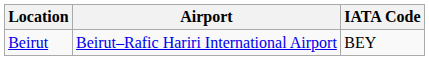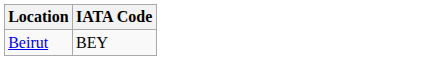- column: Airport | Beirut–Rafic Hariri International Airport
